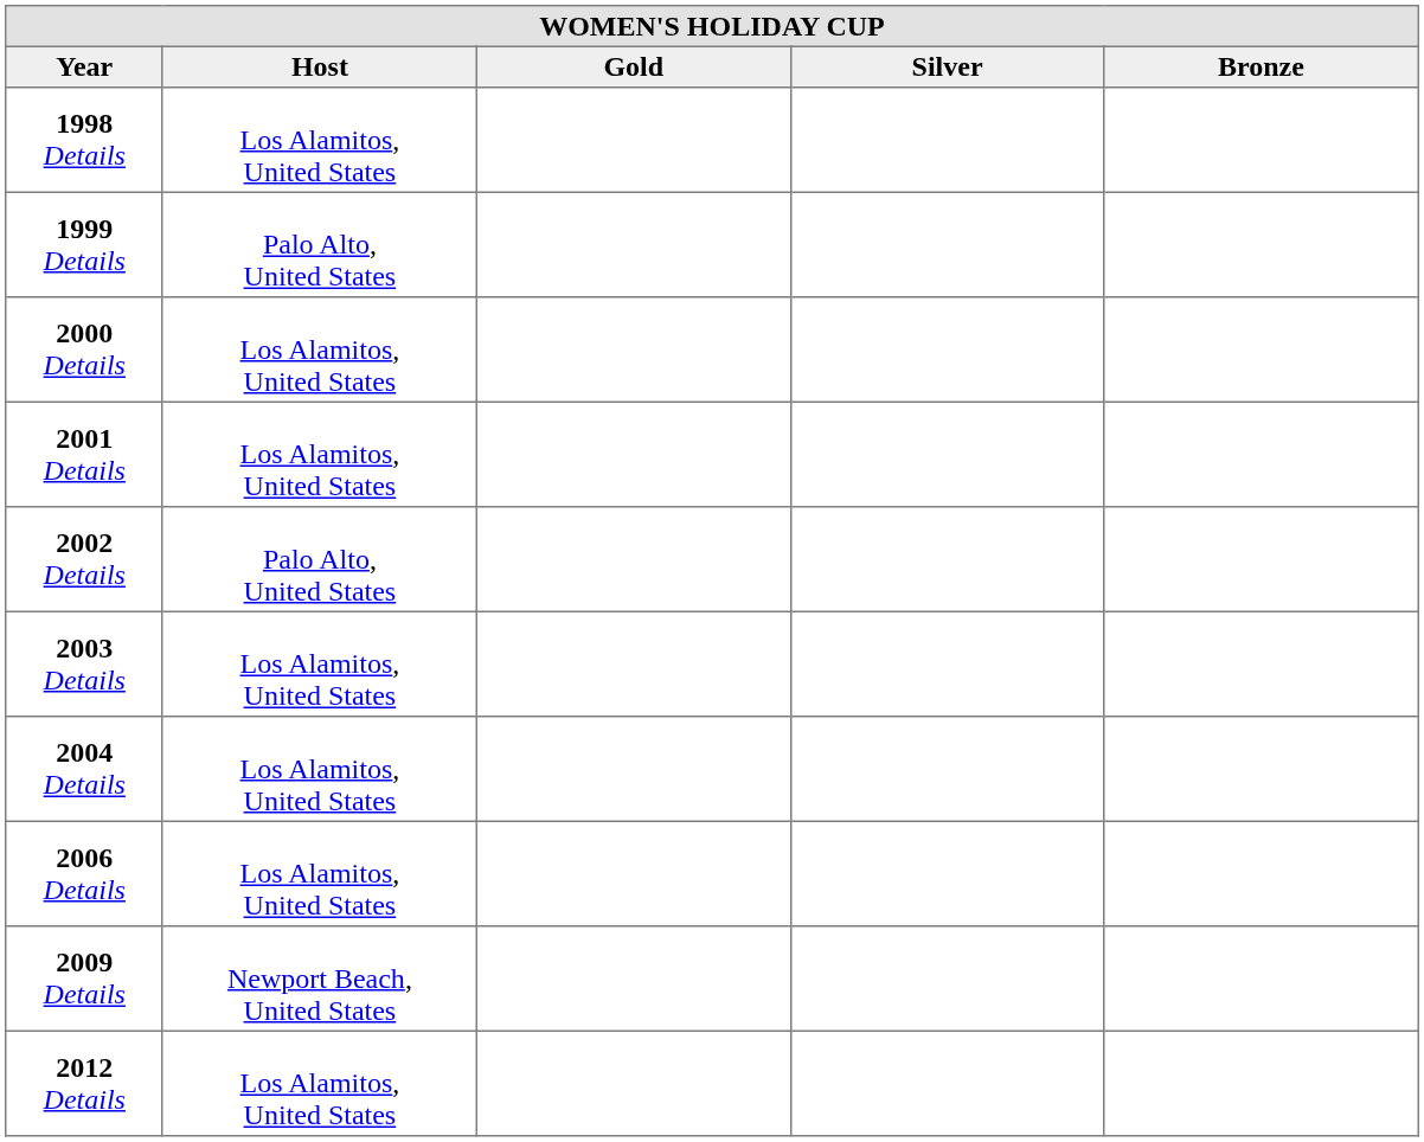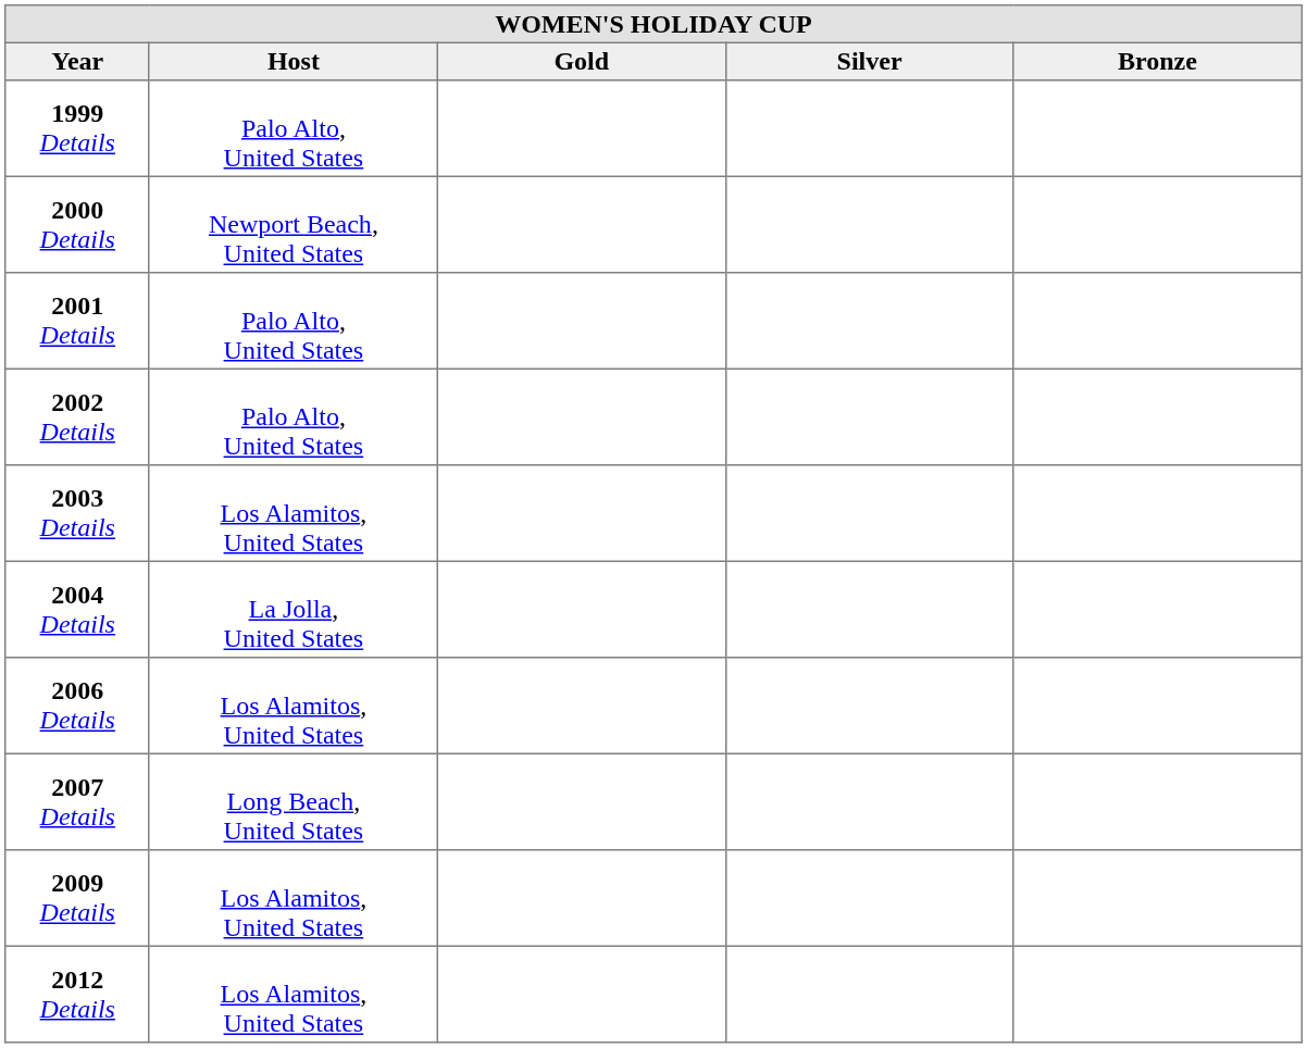- row: 1998 Details | Los Alamitos, United States
2000 Details | Host: Los Alamitos, United States -> Newport Beach, United States
2001 Details | Host: Los Alamitos, United States -> Palo Alto, United States
2004 Details | Host: Los Alamitos, United States -> La Jolla, United States
+ row: 2007 Details | Long Beach, United States
2009 Details | Host: Newport Beach, United States -> Los Alamitos, United States
